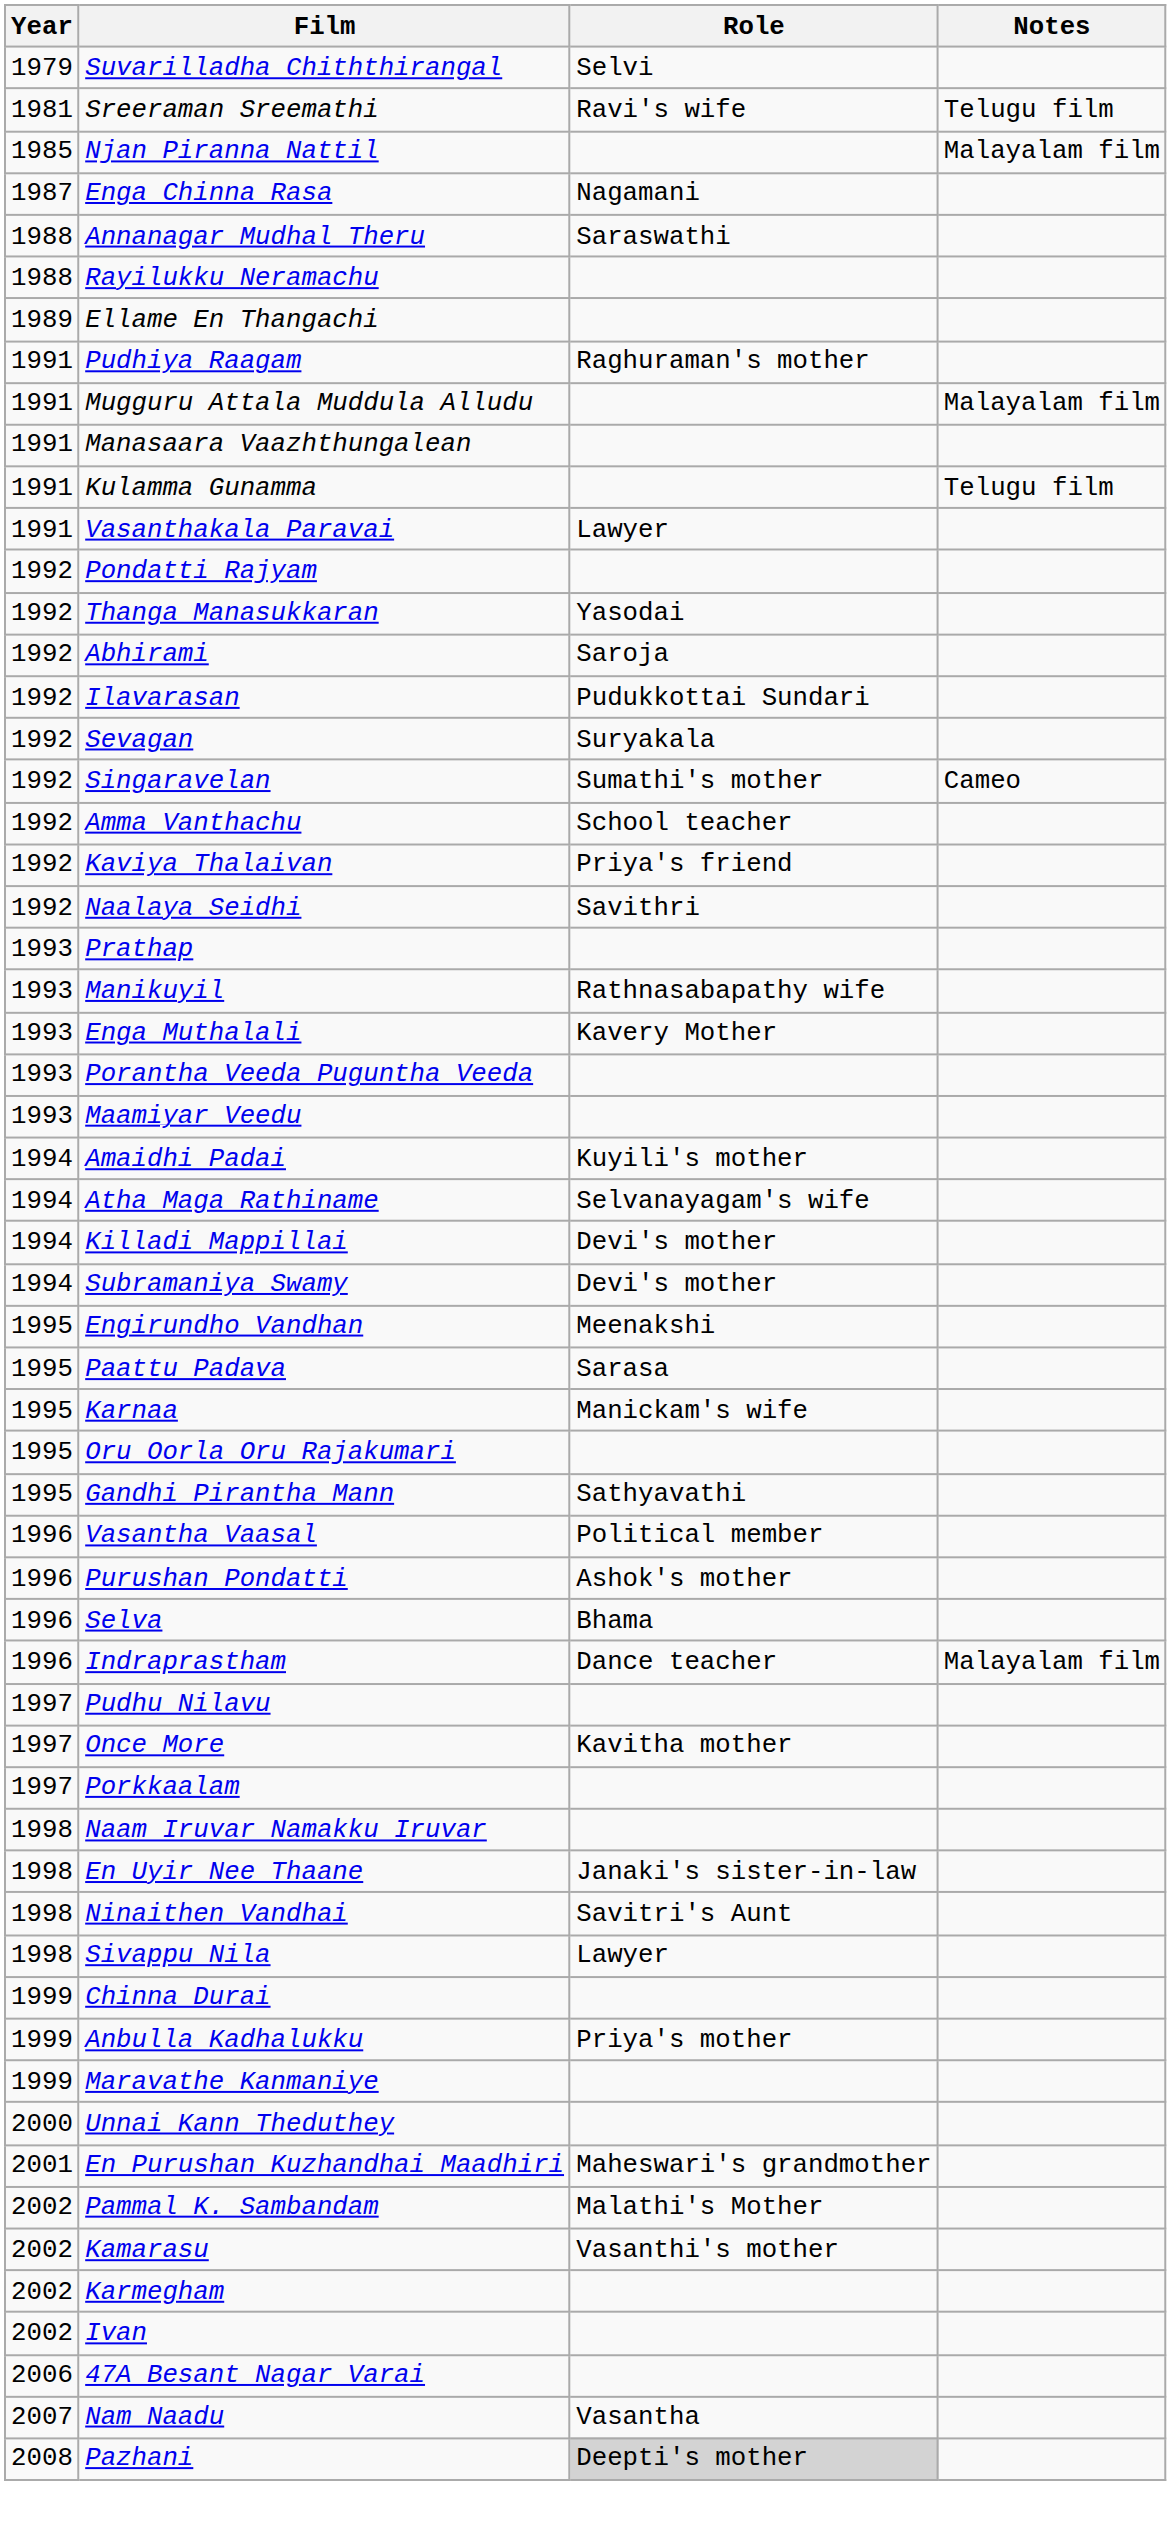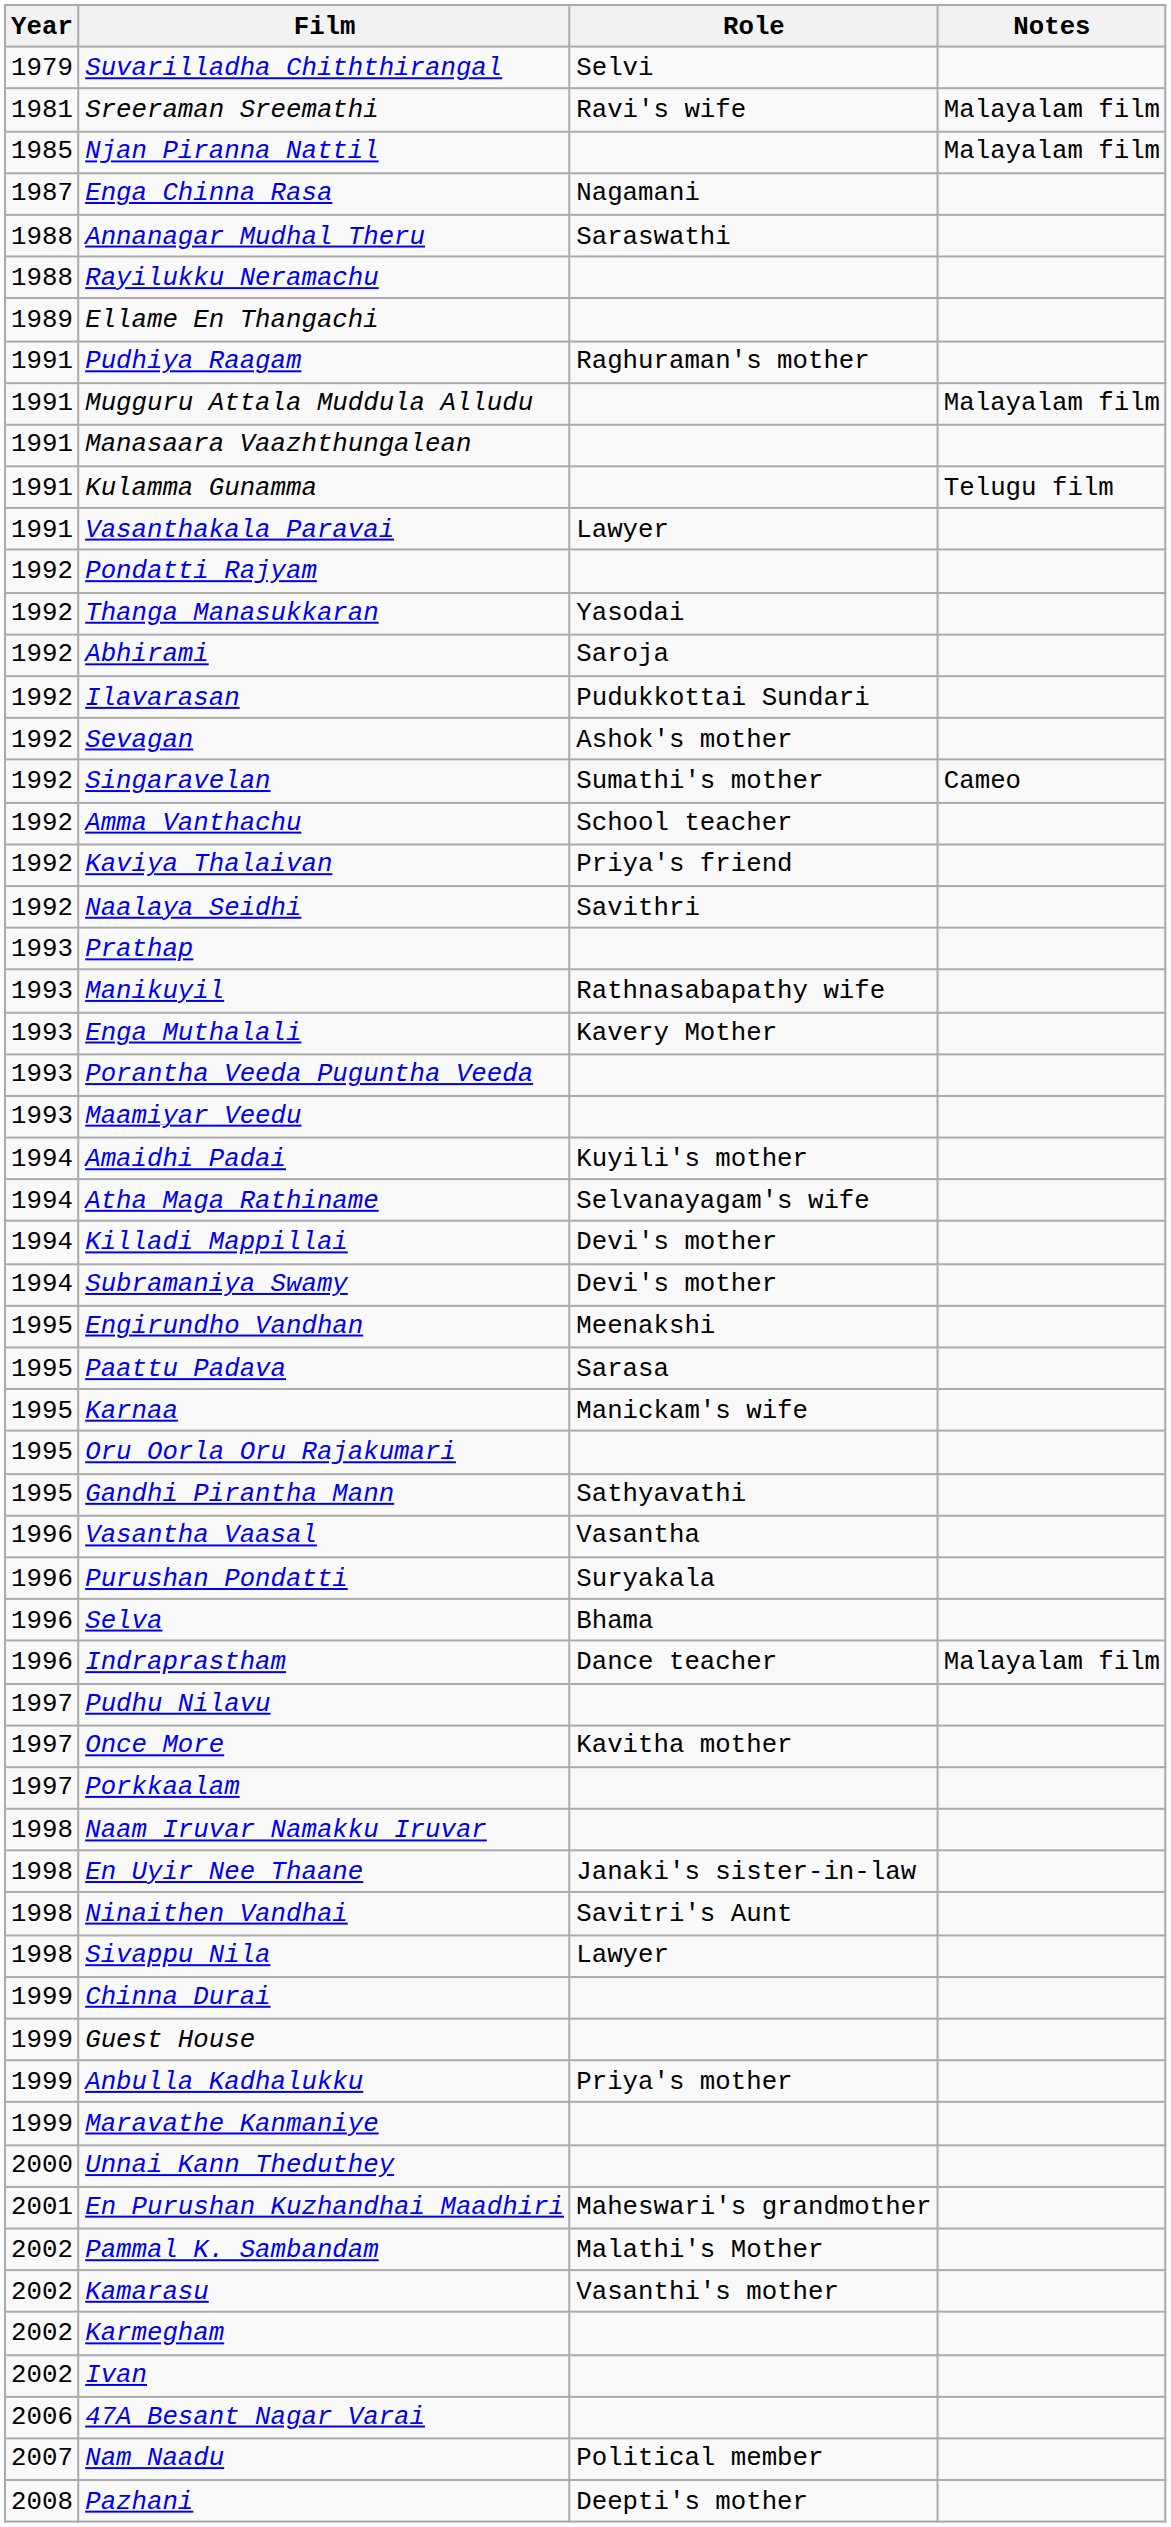Sreeraman Sreemathi | Notes: Telugu film -> Malayalam film
Sevagan | Role: Suryakala -> Ashok's mother
Vasantha Vaasal | Role: Political member -> Vasantha
Purushan Pondatti | Role: Ashok's mother -> Suryakala
+ row: 1999 | Guest House
Nam Naadu | Role: Vasantha -> Political member
Pazhani | Role: lightgrey background -> no background
